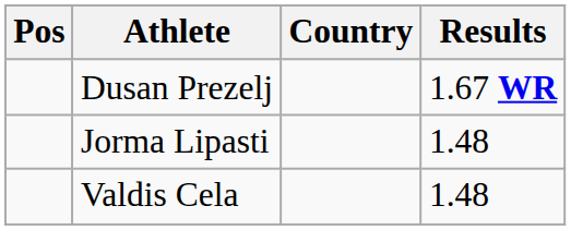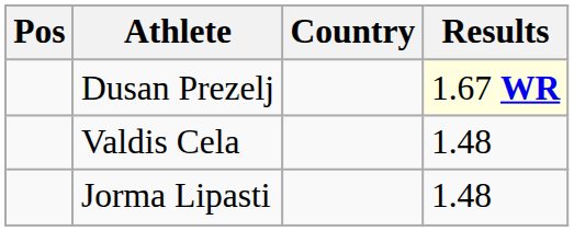Dusan Prezelj | Results: no background -> lightyellow background
rows swapped: Valdis Cela <-> Jorma Lipasti
